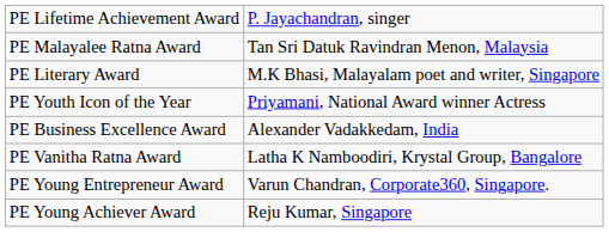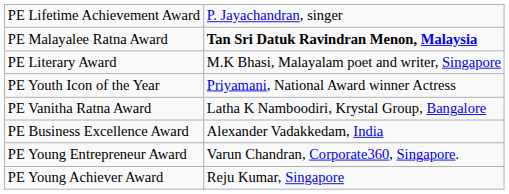PE Malayalee Ratna Award | column 2: normal -> bold
rows swapped: PE Vanitha Ratna Award <-> PE Business Excellence Award
